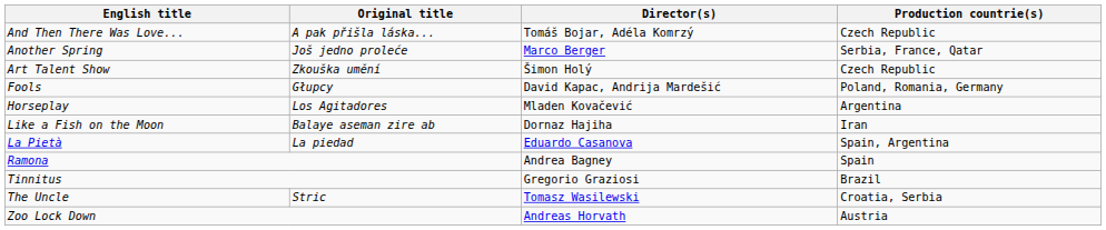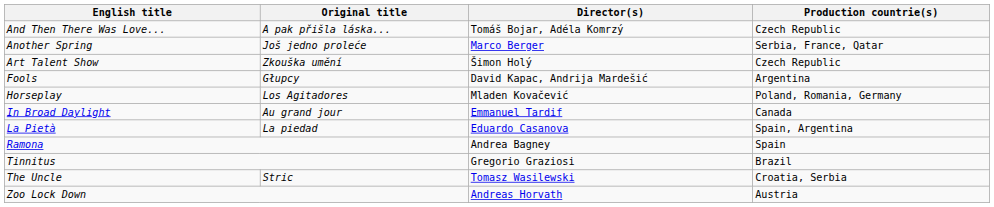Fools | Production countrie(s): Poland, Romania, Germany -> Argentina
Horseplay | Production countrie(s): Argentina -> Poland, Romania, Germany
+ row: In Broad Daylight | Au grand jour | Emmanuel Tardif | Canada
- row: Like a Fish on the Moon | Balaye aseman zire ab | Dornaz Hajiha | Iran
